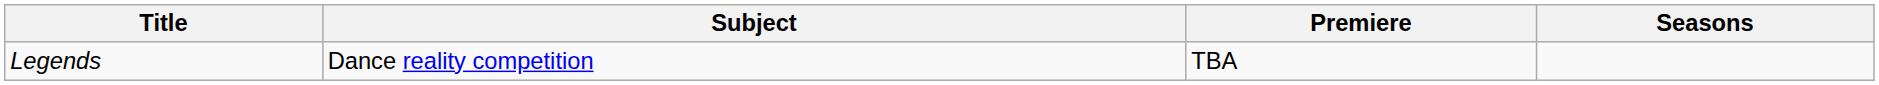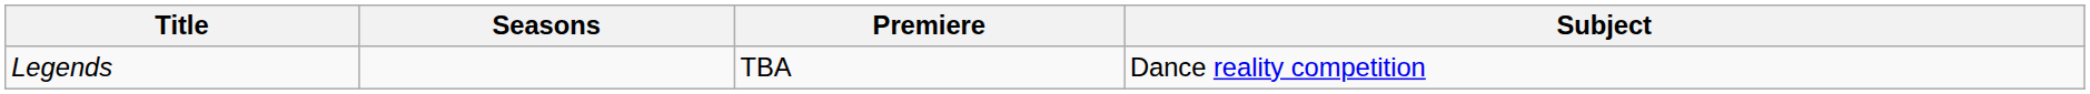columns swapped: Subject <-> Seasons
